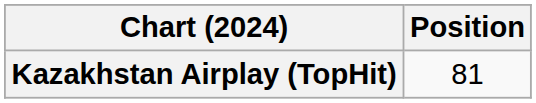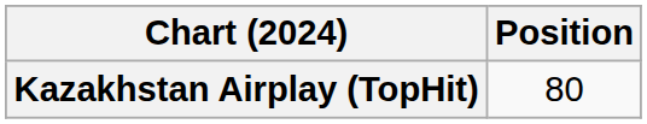Kazakhstan Airplay (TopHit) | Position: 81 -> 80
